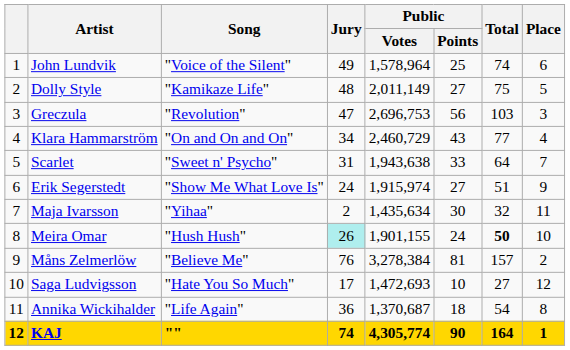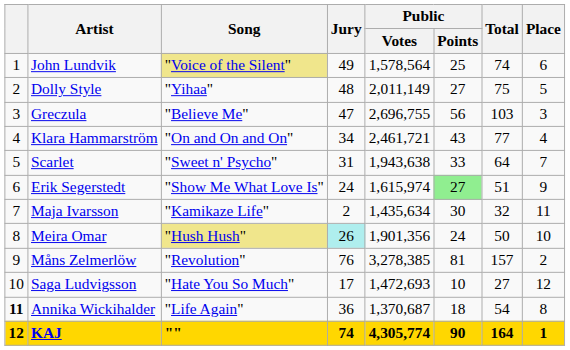John Lundvik | Song: no background -> khaki background
John Lundvik | Public / Votes: 1,578,964 -> 1,578,564
Dolly Style | Song: "Kamikaze Life" -> "Yihaa"
Greczula | Song: "Revolution" -> "Believe Me"
Greczula | Public / Votes: 2,696,753 -> 2,696,755
Klara Hammarström | Public / Votes: 2,460,729 -> 2,461,721
Erik Segerstedt | Public / Votes: 1,915,974 -> 1,615,974
Erik Segerstedt | Public / Points: no background -> lightgreen background
Maja Ivarsson | Song: "Yihaa" -> "Kamikaze Life"
Meira Omar | Song: no background -> khaki background
Meira Omar | Public / Votes: 1,901,155 -> 1,901,356
Meira Omar | Total: bold -> normal
Måns Zelmerlöw | Song: "Believe Me" -> "Revolution"
Måns Zelmerlöw | Public / Votes: 3,278,384 -> 3,278,385
Annika Wickihalder | column 1: normal -> bold
